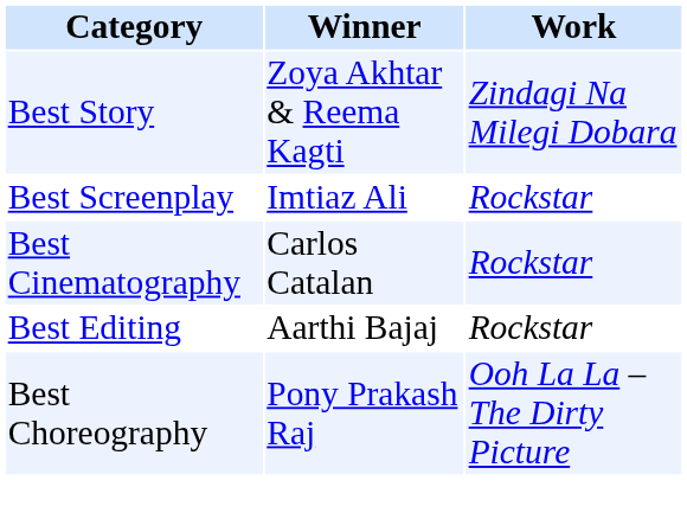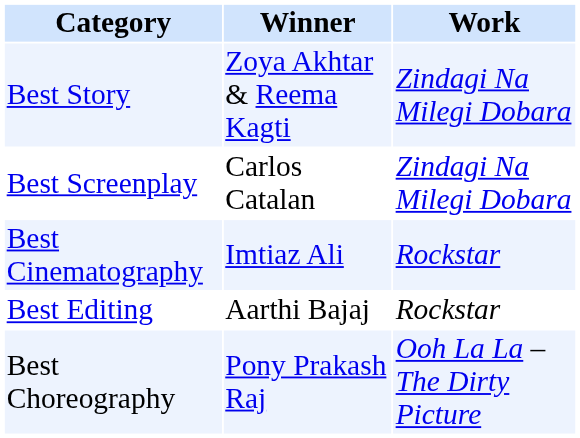Best Screenplay | Winner: Imtiaz Ali -> Carlos Catalan
Best Screenplay | Work: Rockstar -> Zindagi Na Milegi Dobara
Best Cinematography | Winner: Carlos Catalan -> Imtiaz Ali
